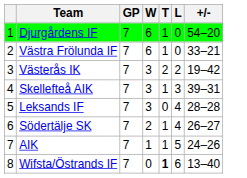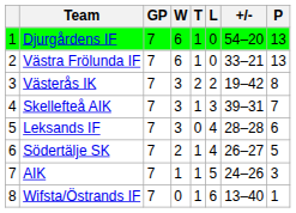+ column: P | 13 | 13 | 8 | 7 | 6 | 5 | 3 | 1
Wifsta/Östrands IF | T: bold -> normal
